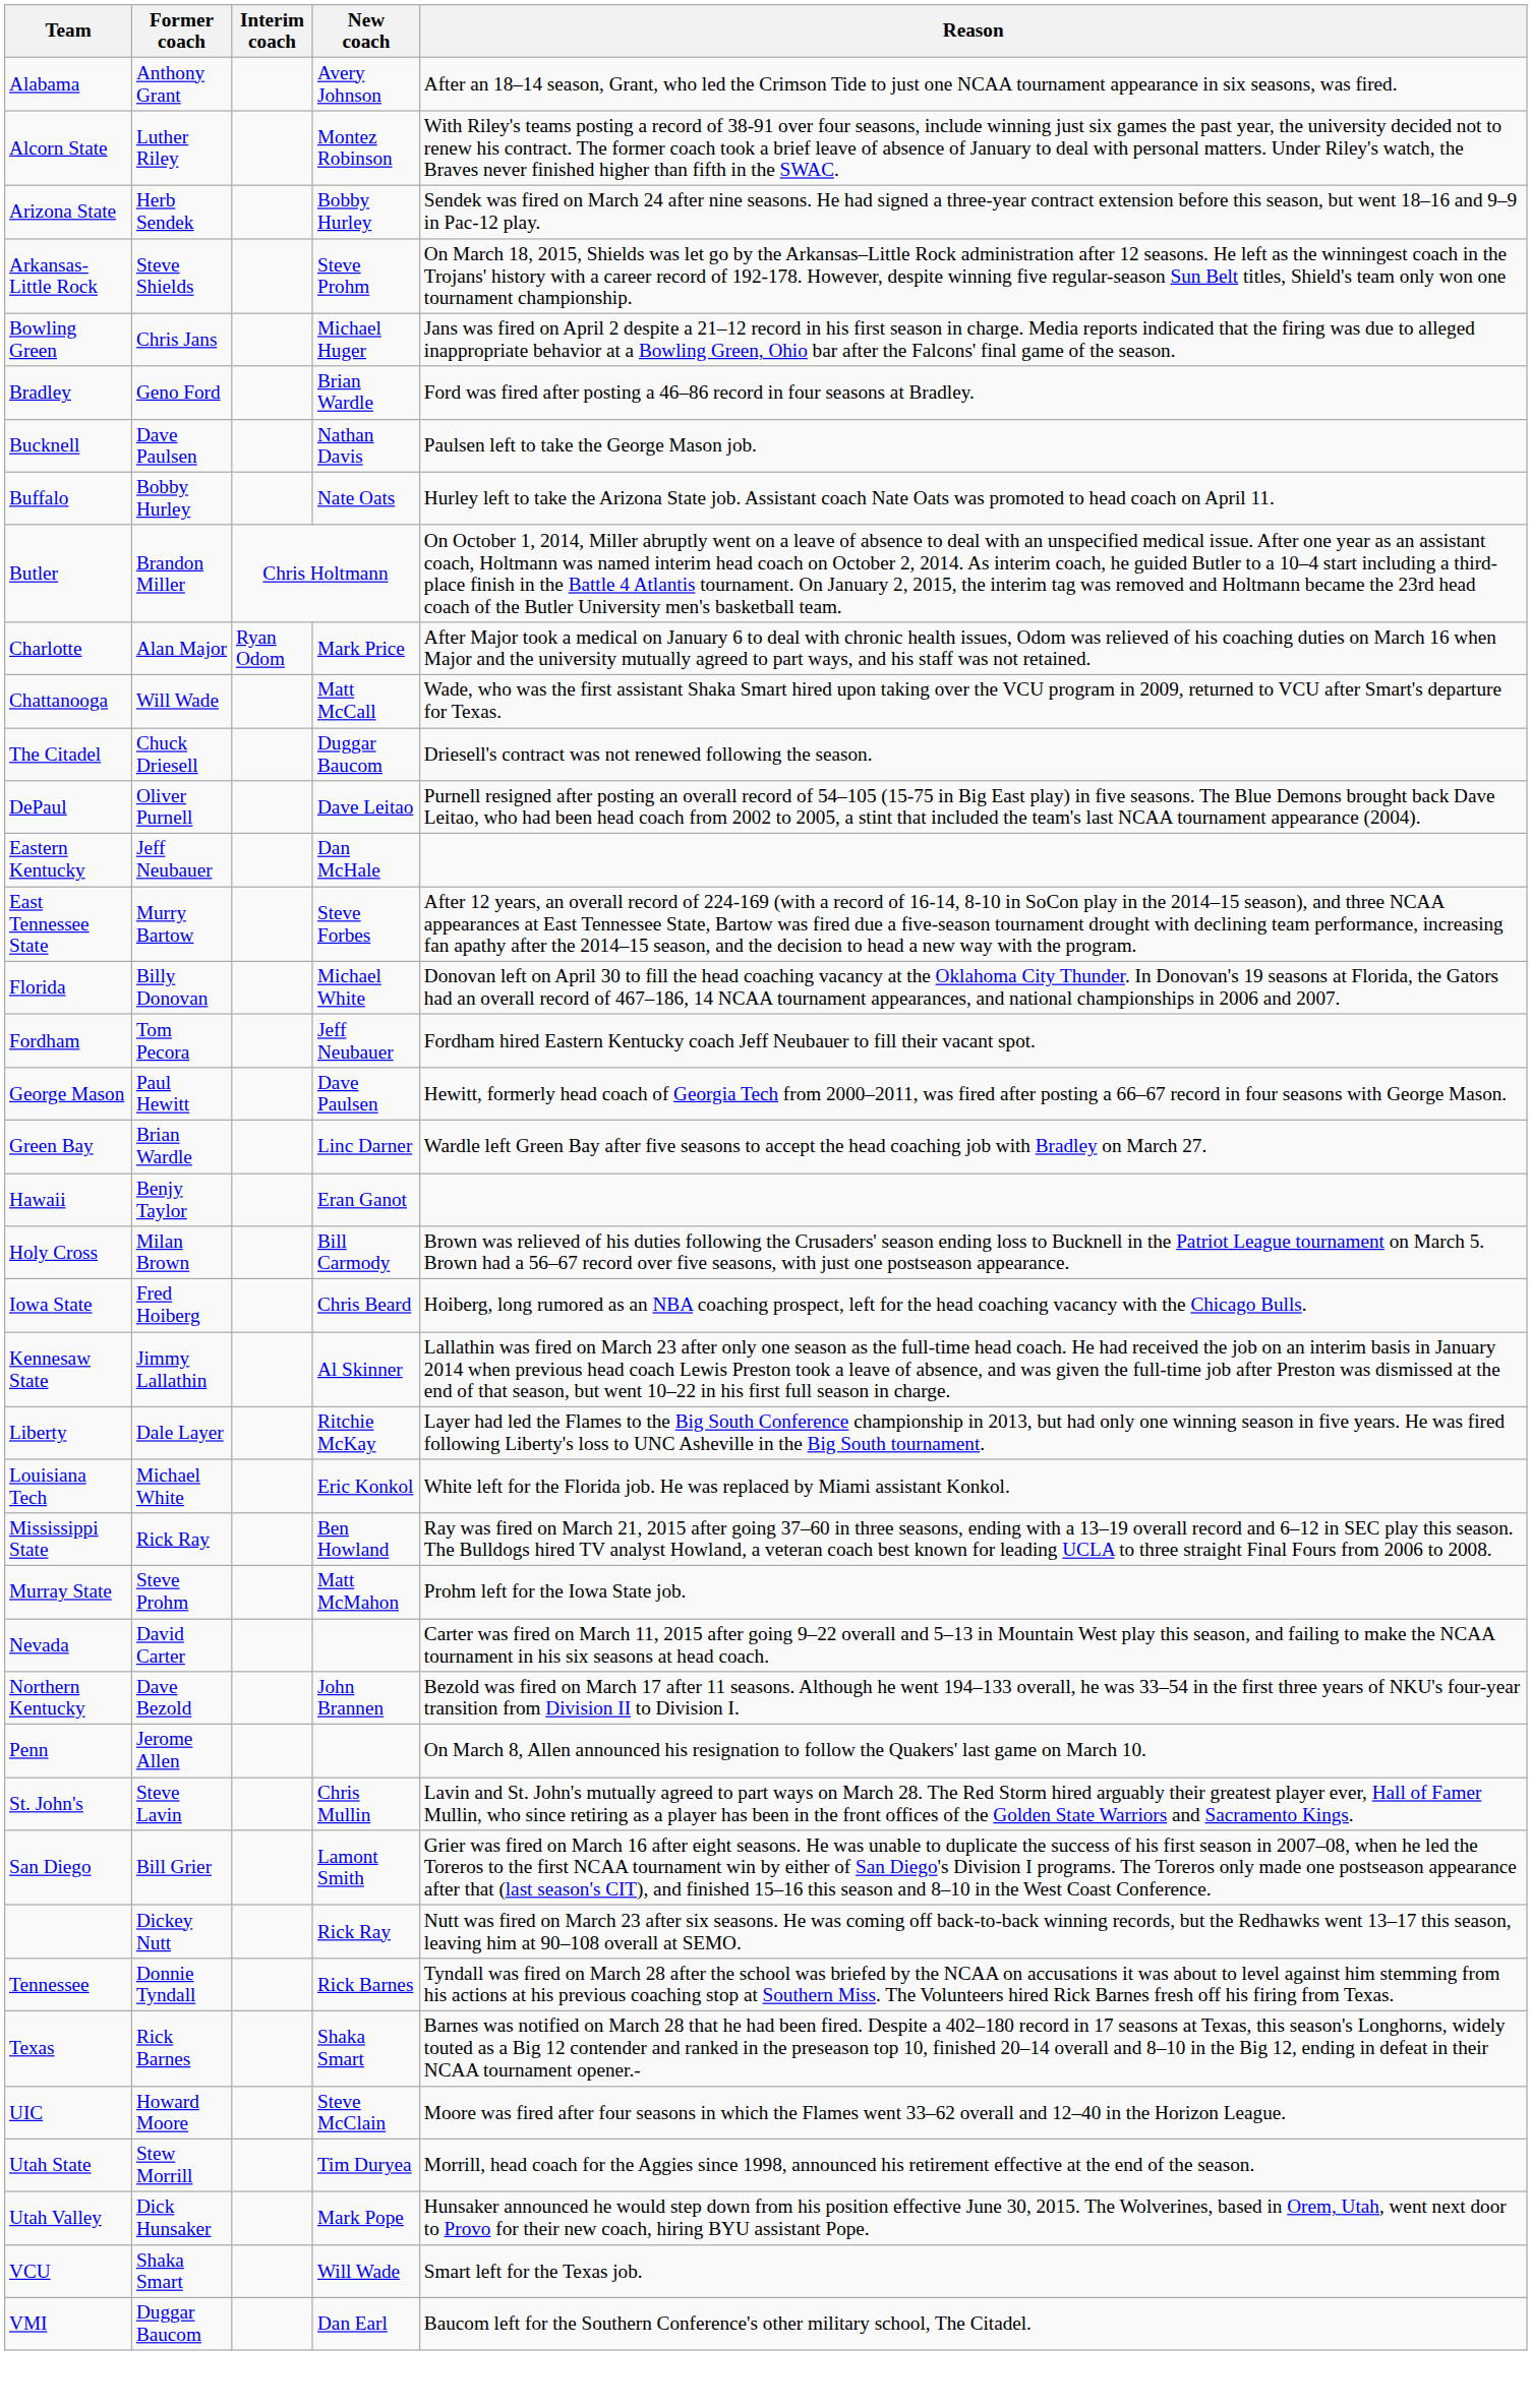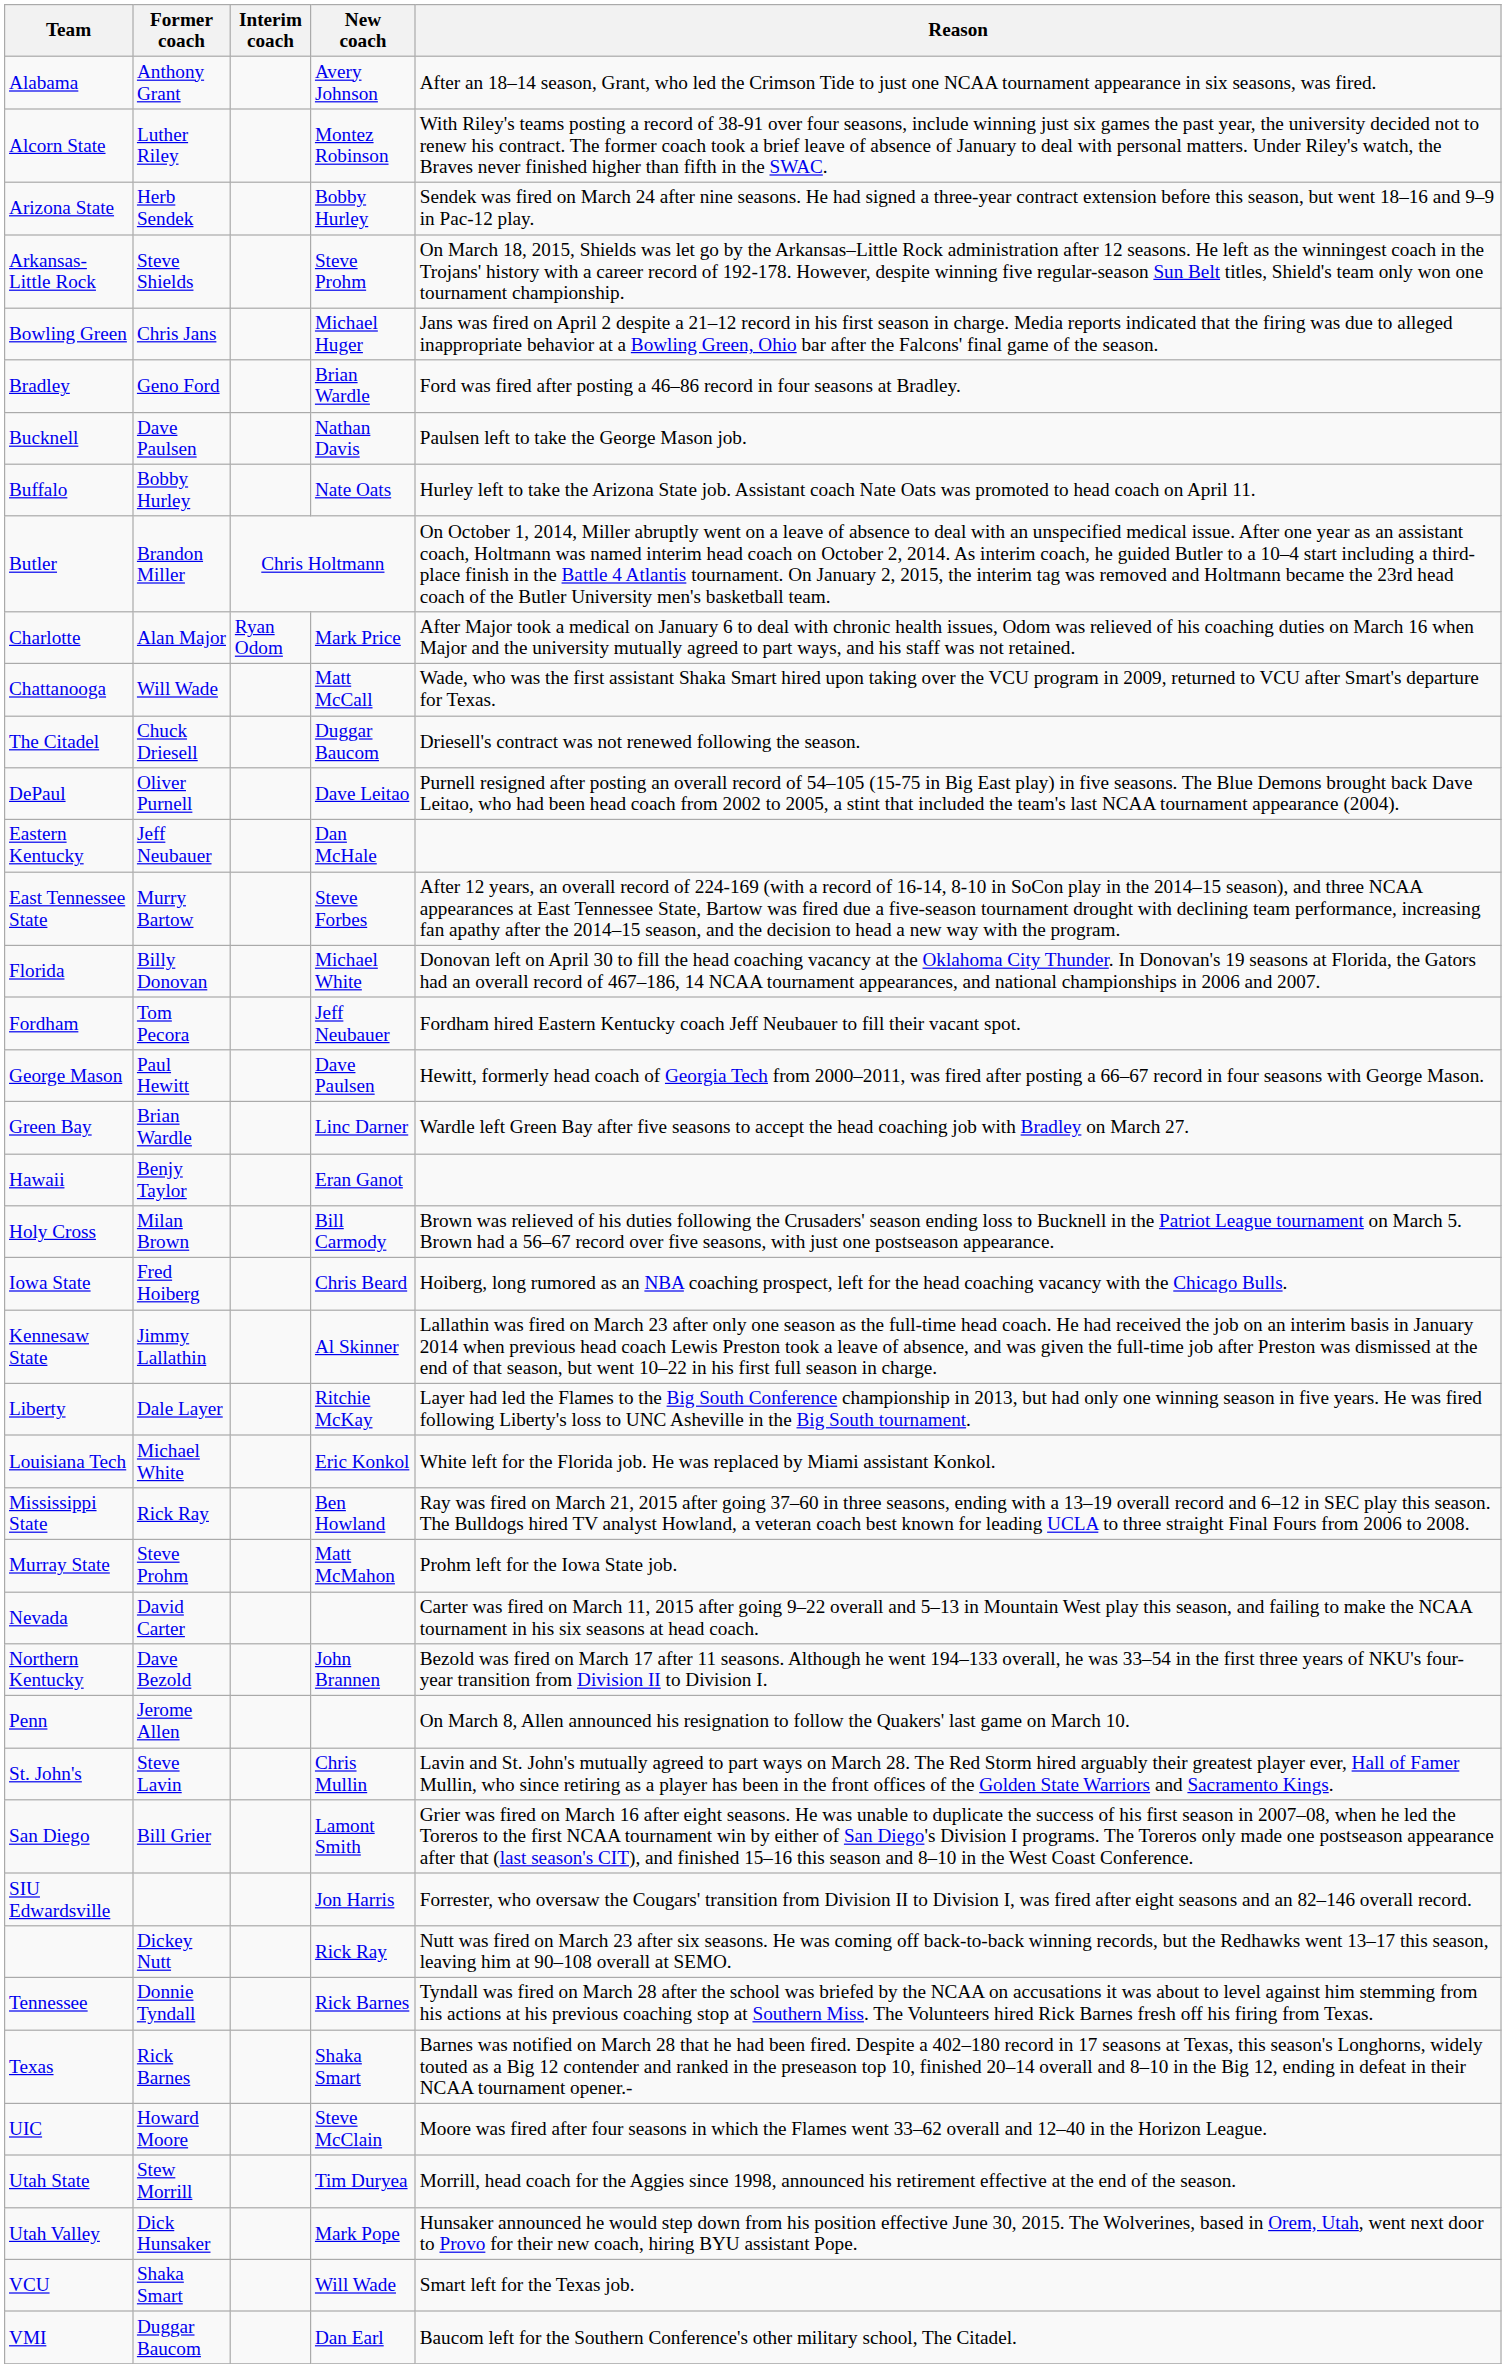+ row: SIU Edwardsville | Jon Harris | Forrester, who oversaw the Cougars' transition from Division II to Division I, was fired after eight seasons and an 82–146 overall record.
